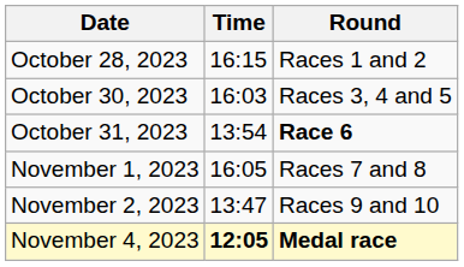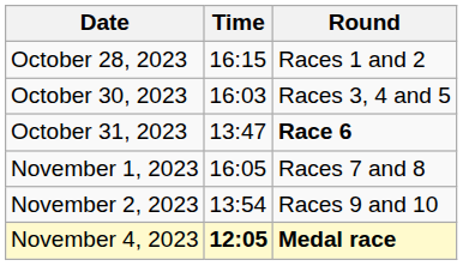October 31, 2023 | Time: 13:54 -> 13:47
November 2, 2023 | Time: 13:47 -> 13:54
